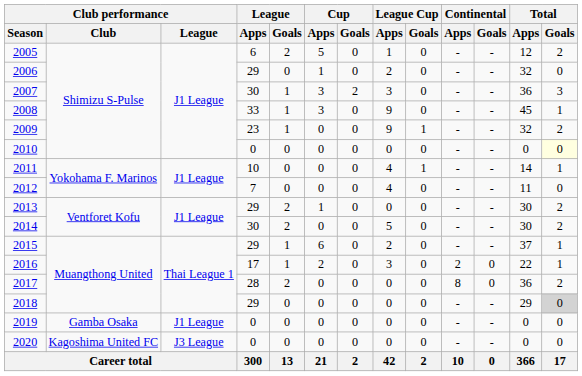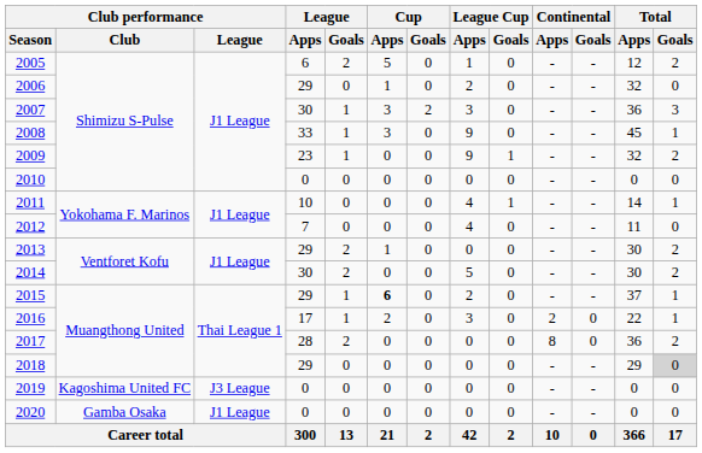2010 | Total / Goals: lightyellow background -> no background
2015 | Cup / Apps: normal -> bold
2019 | Club performance / Club: Gamba Osaka -> Kagoshima United FC
2019 | Club performance / League: J1 League -> J3 League
2020 | Club performance / Club: Kagoshima United FC -> Gamba Osaka
2020 | Club performance / League: J3 League -> J1 League
